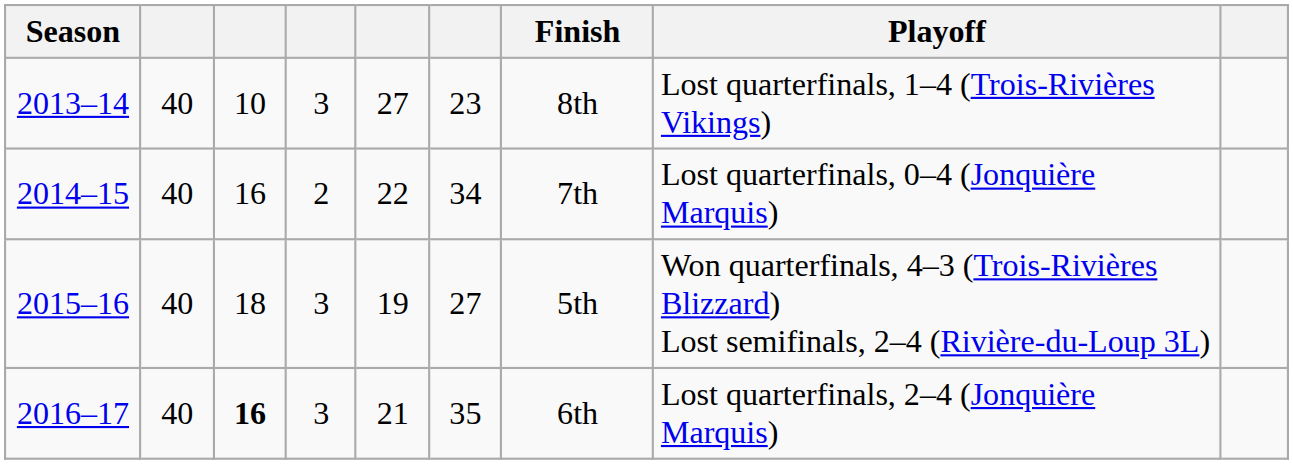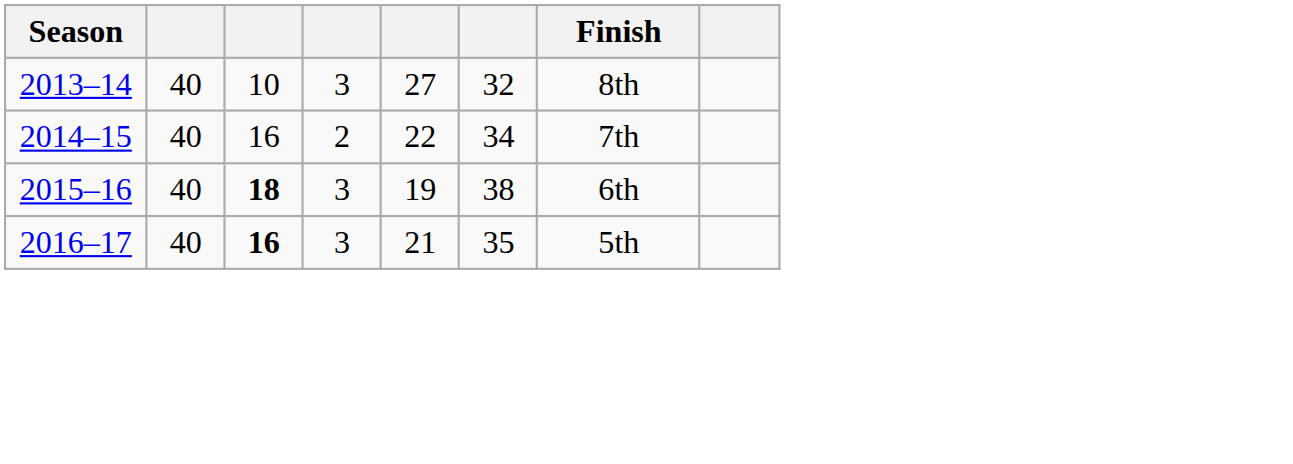- column: Playoff | Lost quarterfinals, 1–4 (Trois-Rivières Vikings) | Lost quarterfinals, 0–4 (Jonquière Marquis) | Won quarterfinals, 4–3 (Trois-Rivières Blizzard) Lost semifinals, 2–4 (Rivière-du-Loup 3L) | Lost quarterfinals, 2–4 (Jonquière Marquis)
2013–14 | column 6: 23 -> 32
2015–16 | column 3: normal -> bold
2015–16 | column 6: 27 -> 38
2015–16 | Finish: 5th -> 6th
2016–17 | Finish: 6th -> 5th
